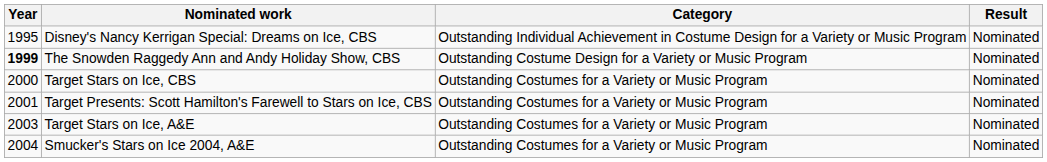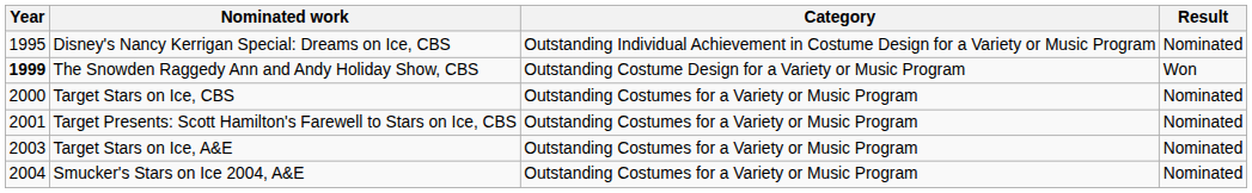The Snowden Raggedy Ann and Andy Holiday Show, CBS | Result: Nominated -> Won
